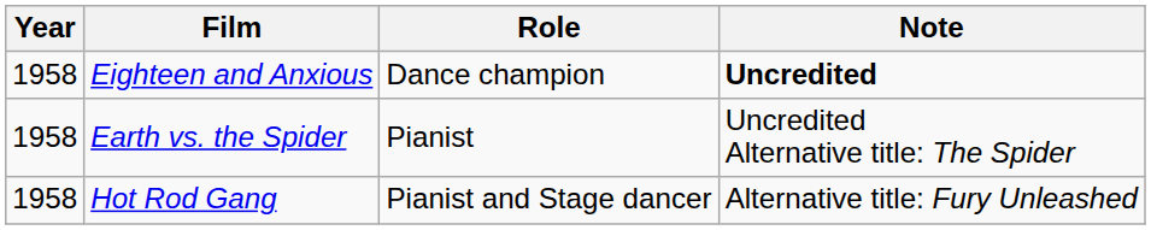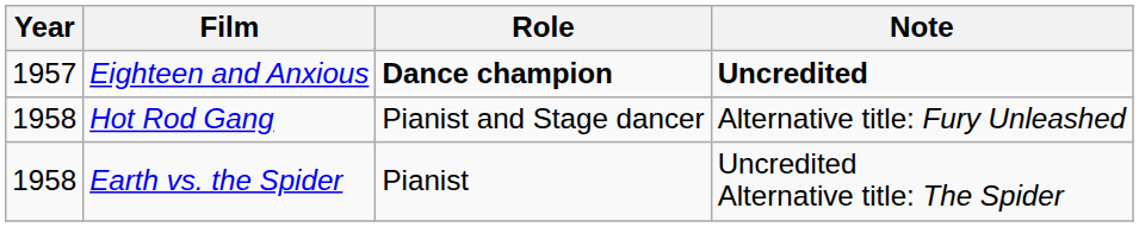Eighteen and Anxious | Year: 1958 -> 1957
Eighteen and Anxious | Role: normal -> bold
rows swapped: Earth vs. the Spider <-> Hot Rod Gang
